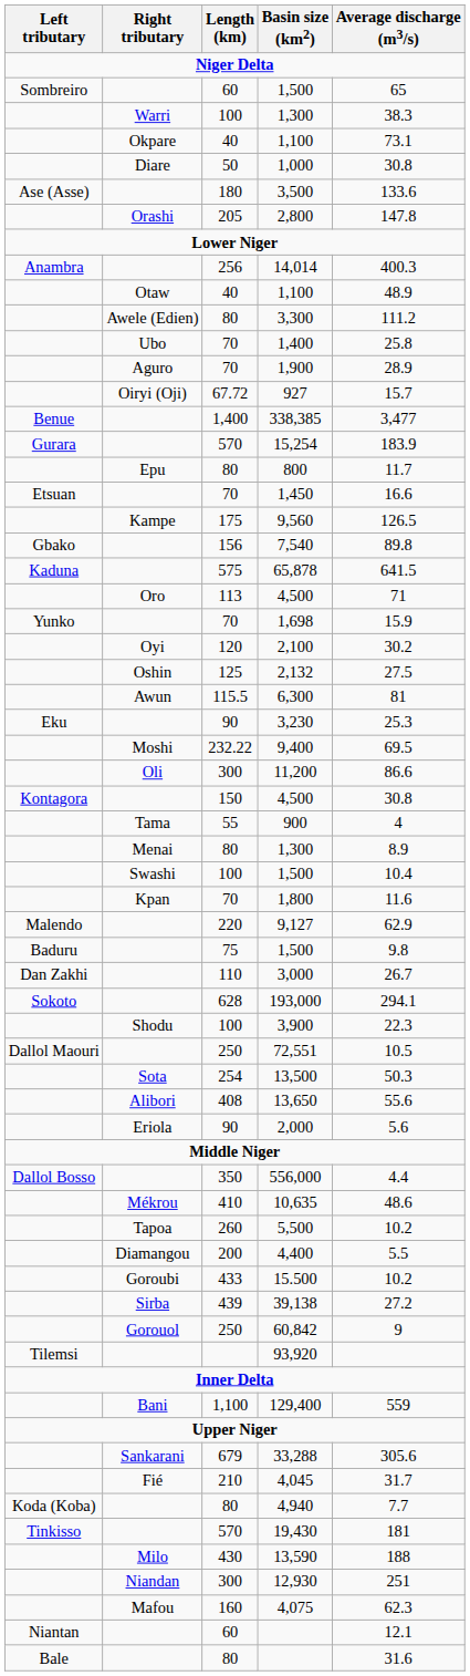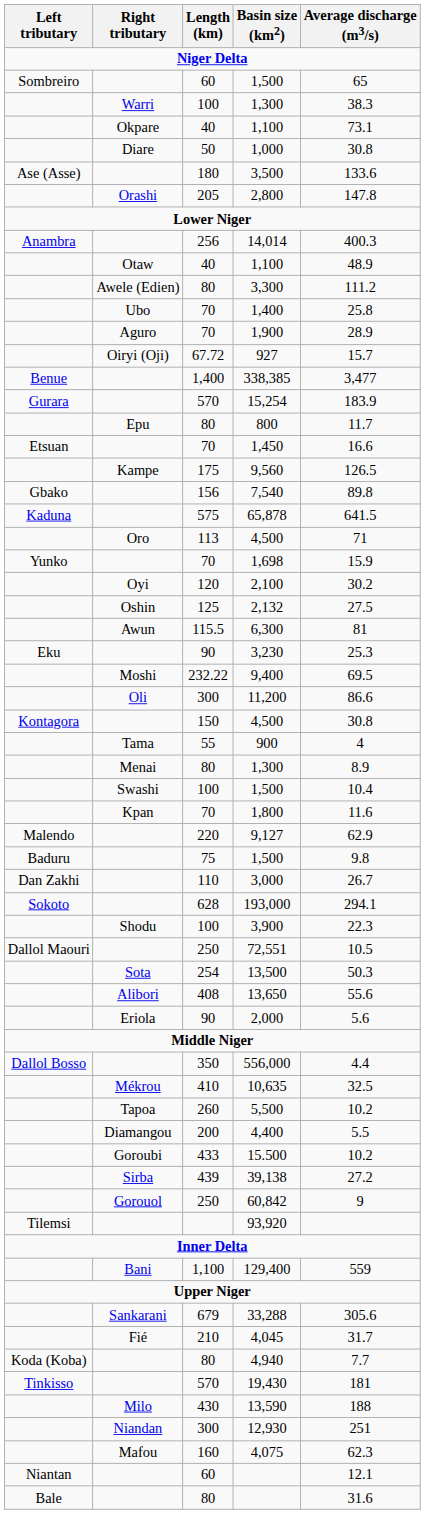10,635 | Average discharge (m3/s): 48.6 -> 32.5
